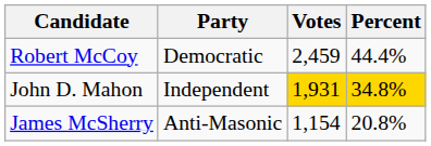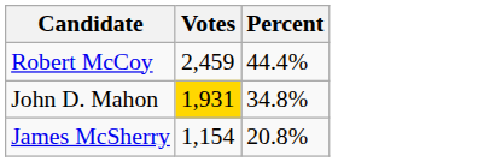- column: Party | Democratic | Independent | Anti-Masonic
John D. Mahon | Percent: gold background -> no background
